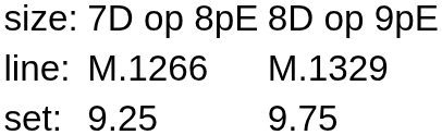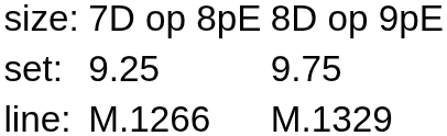rows swapped: set: <-> line:
